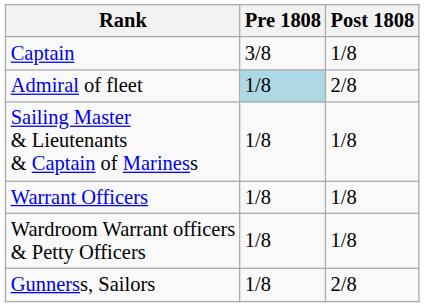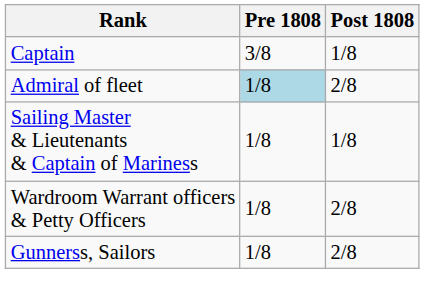- row: Warrant Officers | 1/8 | 1/8
Wardroom Warrant officers & Petty Officers | Post 1808: 1/8 -> 2/8
